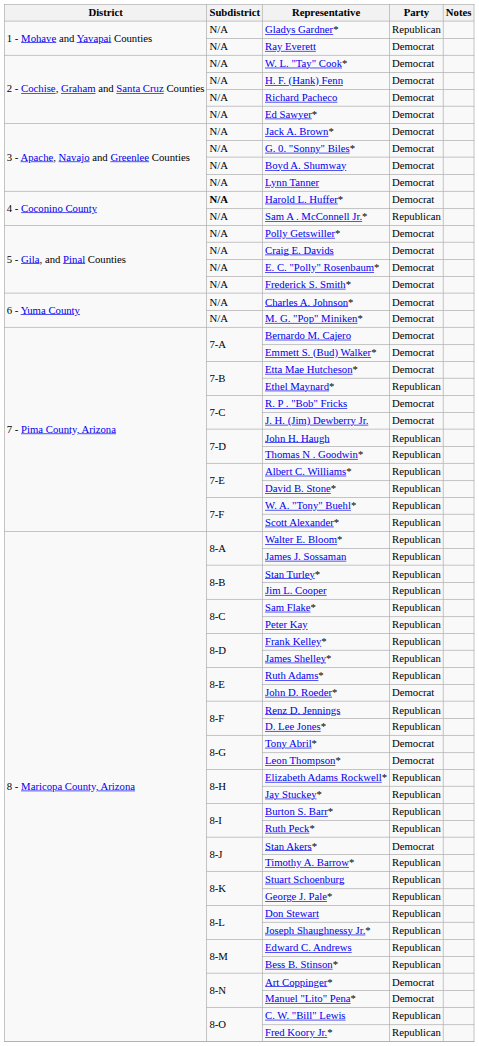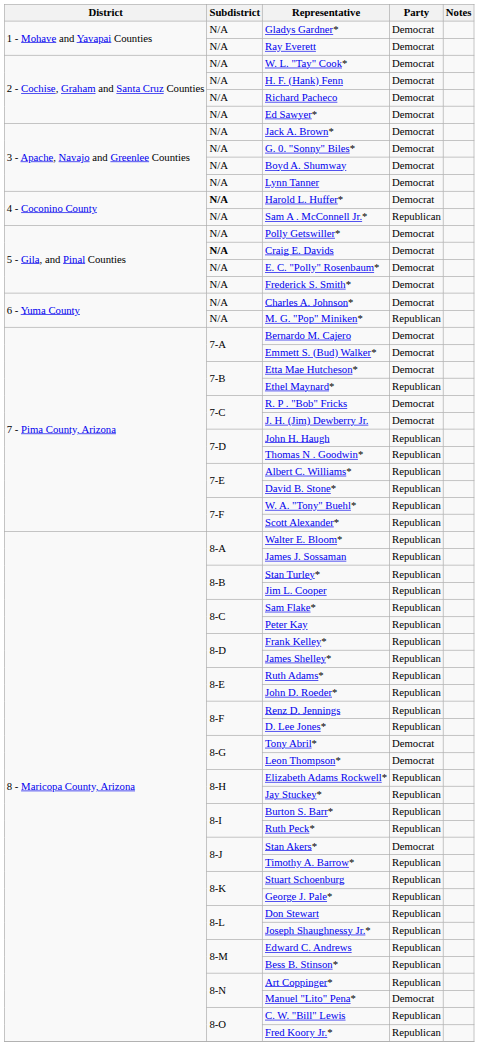Gladys Gardner* | Party: Republican -> Democrat
Craig E. Davids | Subdistrict: normal -> bold
M. G. "Pop" Miniken* | Party: Democrat -> Republican
John D. Roeder* | Party: Democrat -> Republican
Art Coppinger* | Party: Democrat -> Republican
